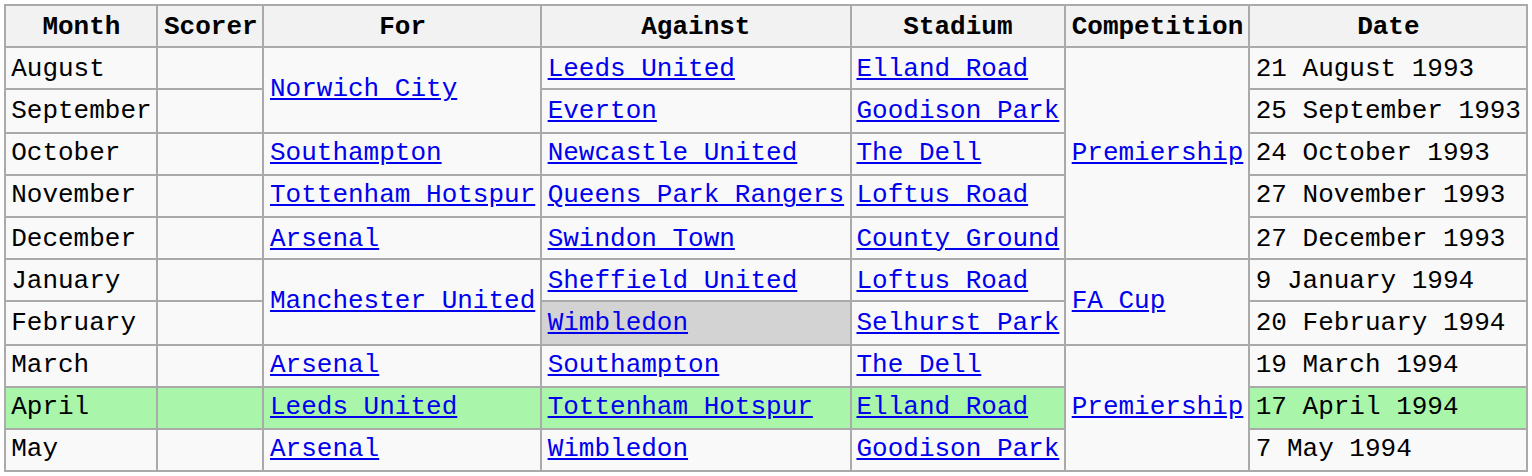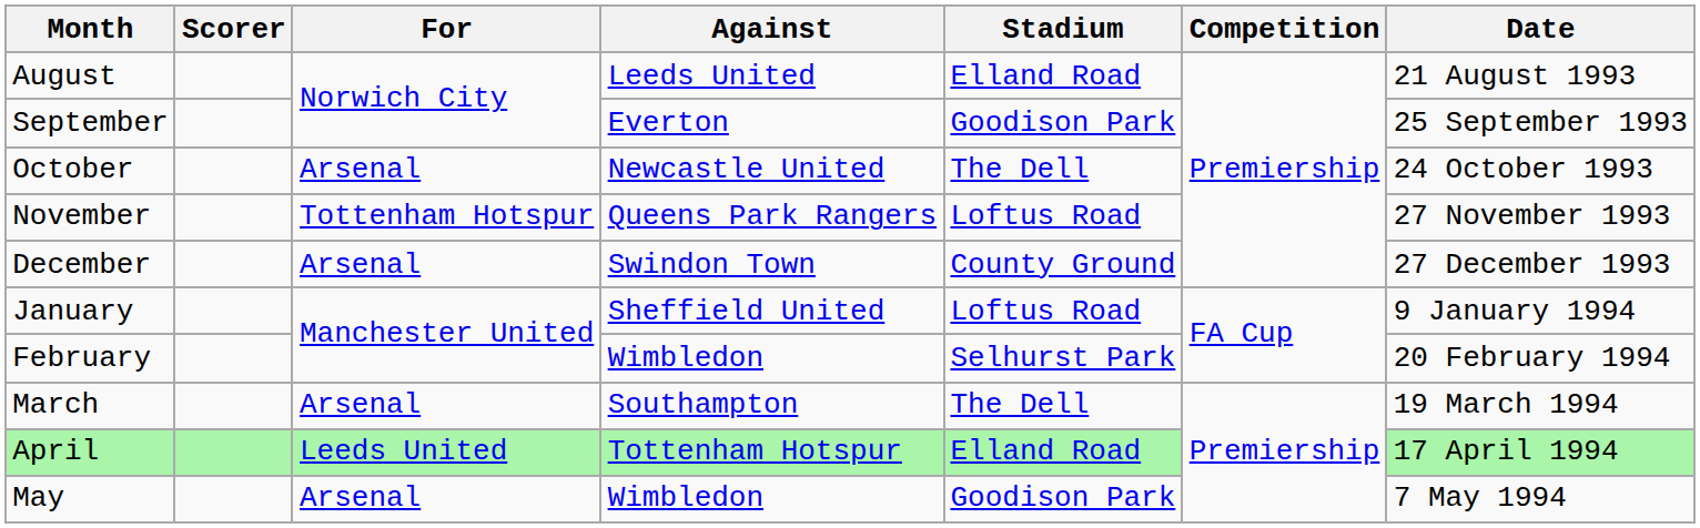October | For: Southampton -> Arsenal
February | Against: lightgrey background -> no background
